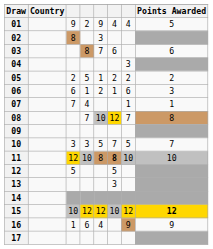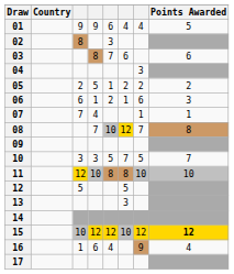01 | column 4: 2 -> 9
01 | column 5: 9 -> 6
11 | column 6: bold -> normal
16 | Points Awarded: 9 -> 4
